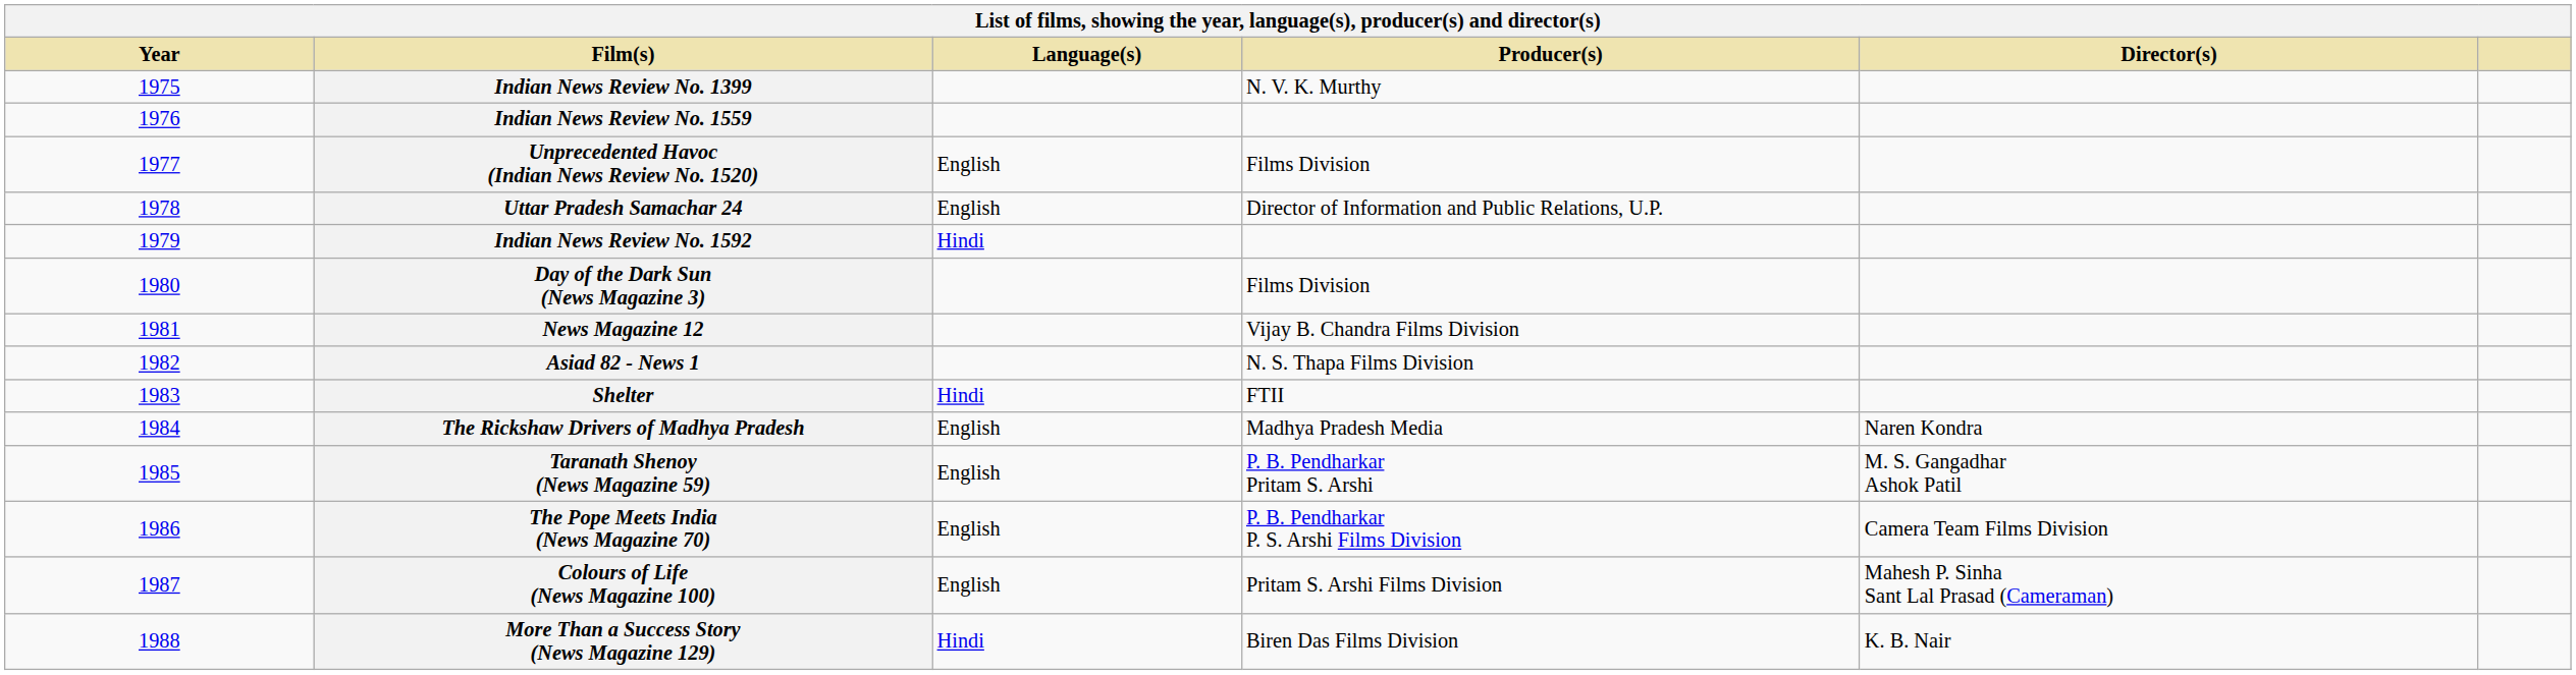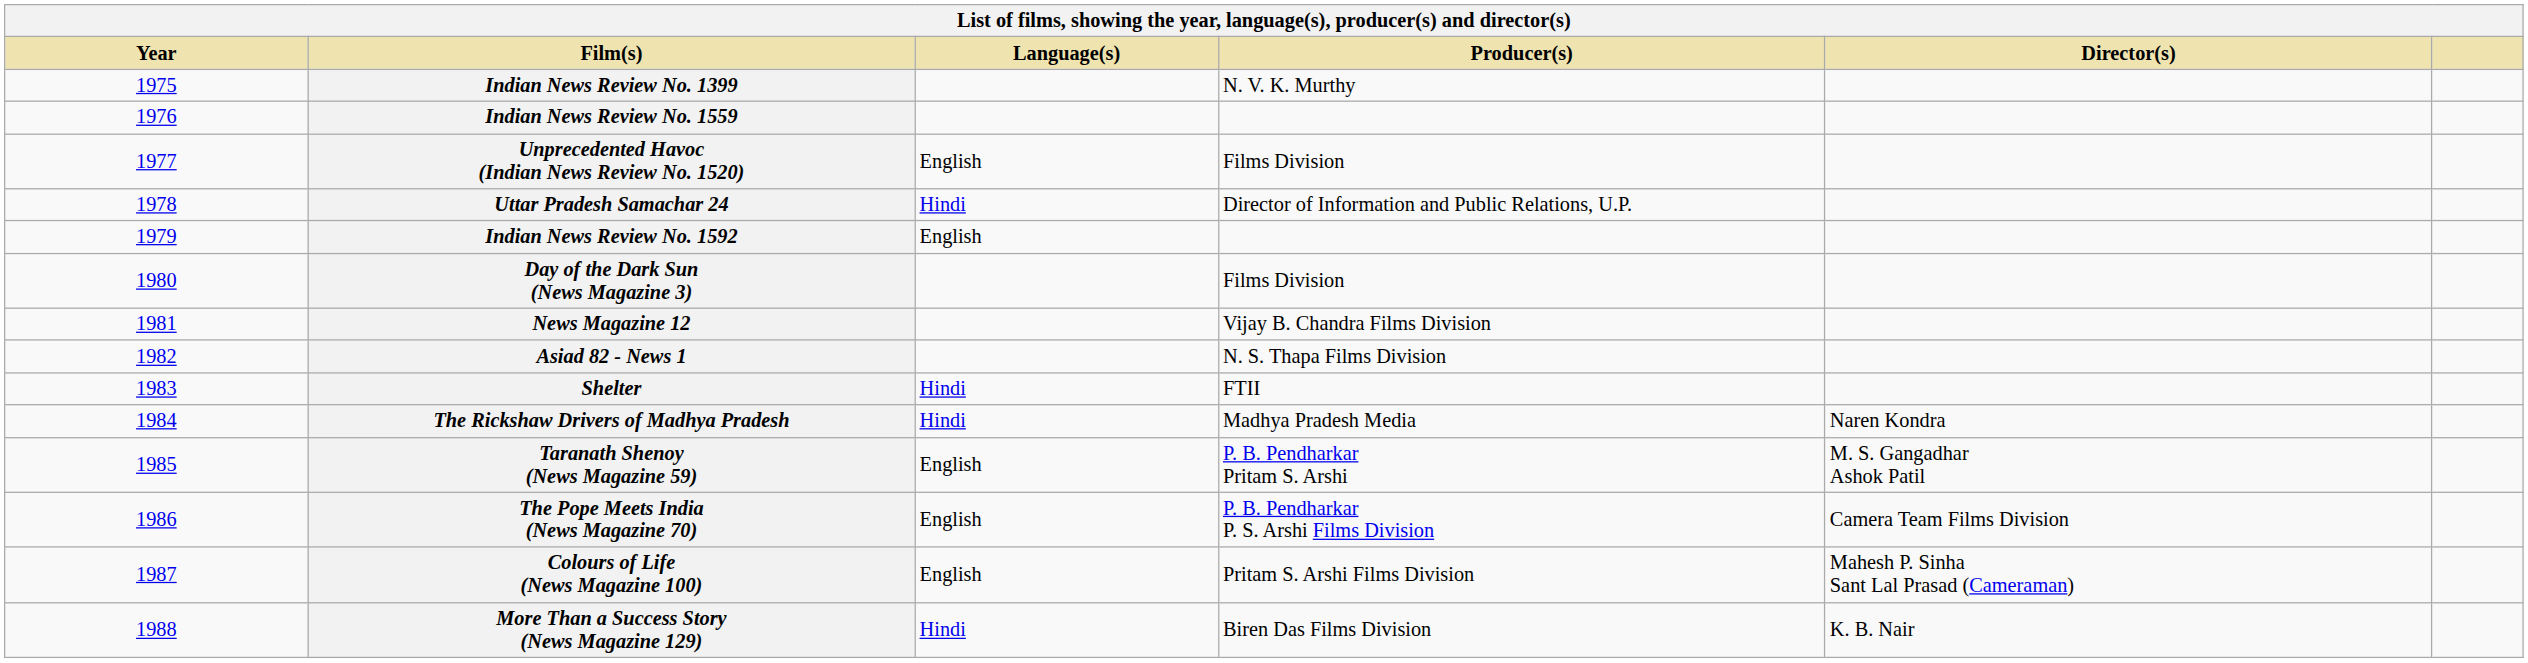Uttar Pradesh Samachar 24 | Language(s): English -> Hindi
Indian News Review No. 1592 | Language(s): Hindi -> English
The Rickshaw Drivers of Madhya Pradesh | Language(s): English -> Hindi
